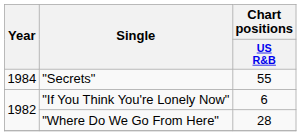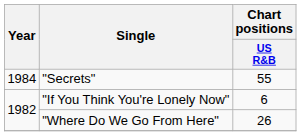"Where Do We Go From Here" | Chart positions / US R&B: 28 -> 26
